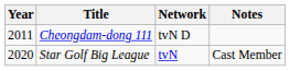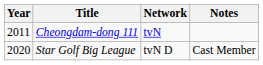Cheongdam-dong 111 | Network: tvN D -> tvN
Star Golf Big League | Network: tvN -> tvN D
